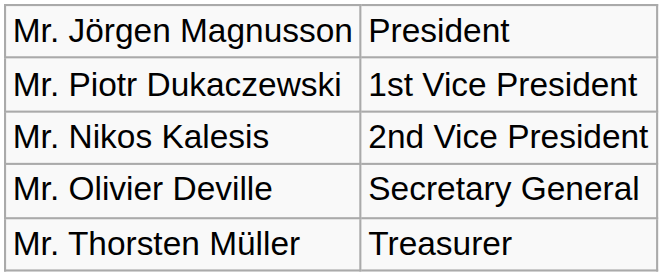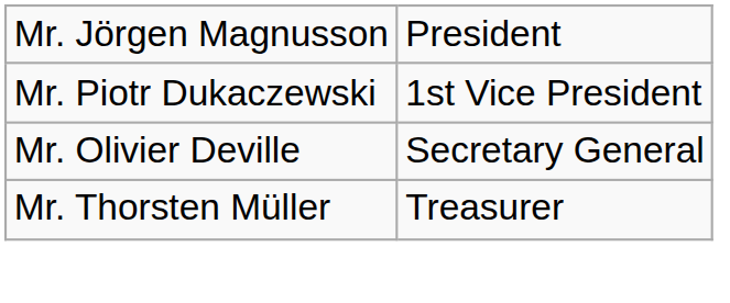- row: Mr. Nikos Kalesis | 2nd Vice President
